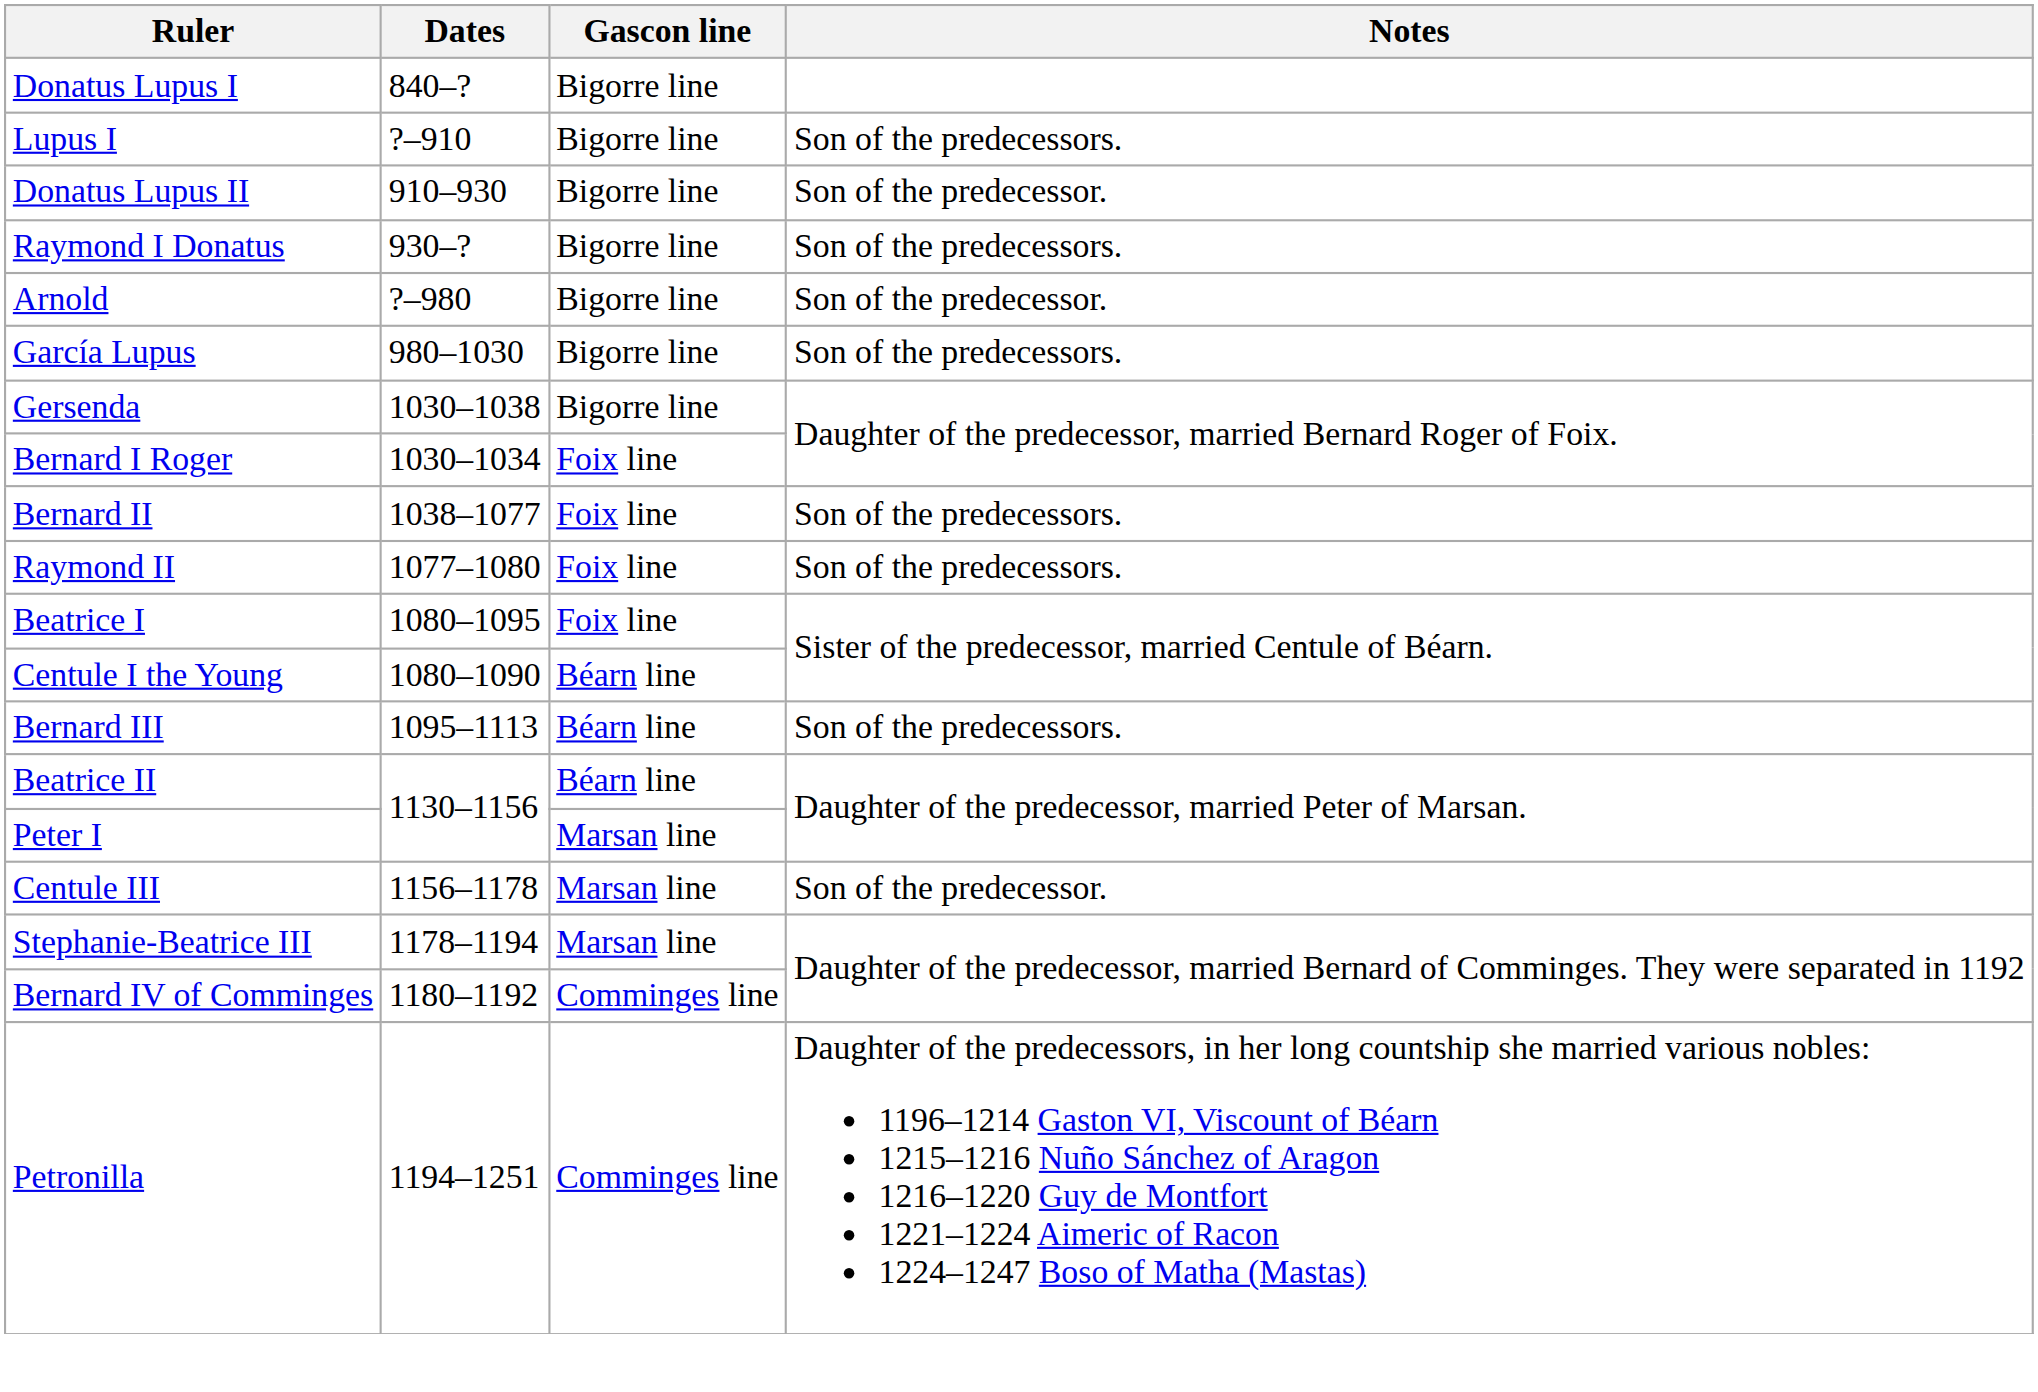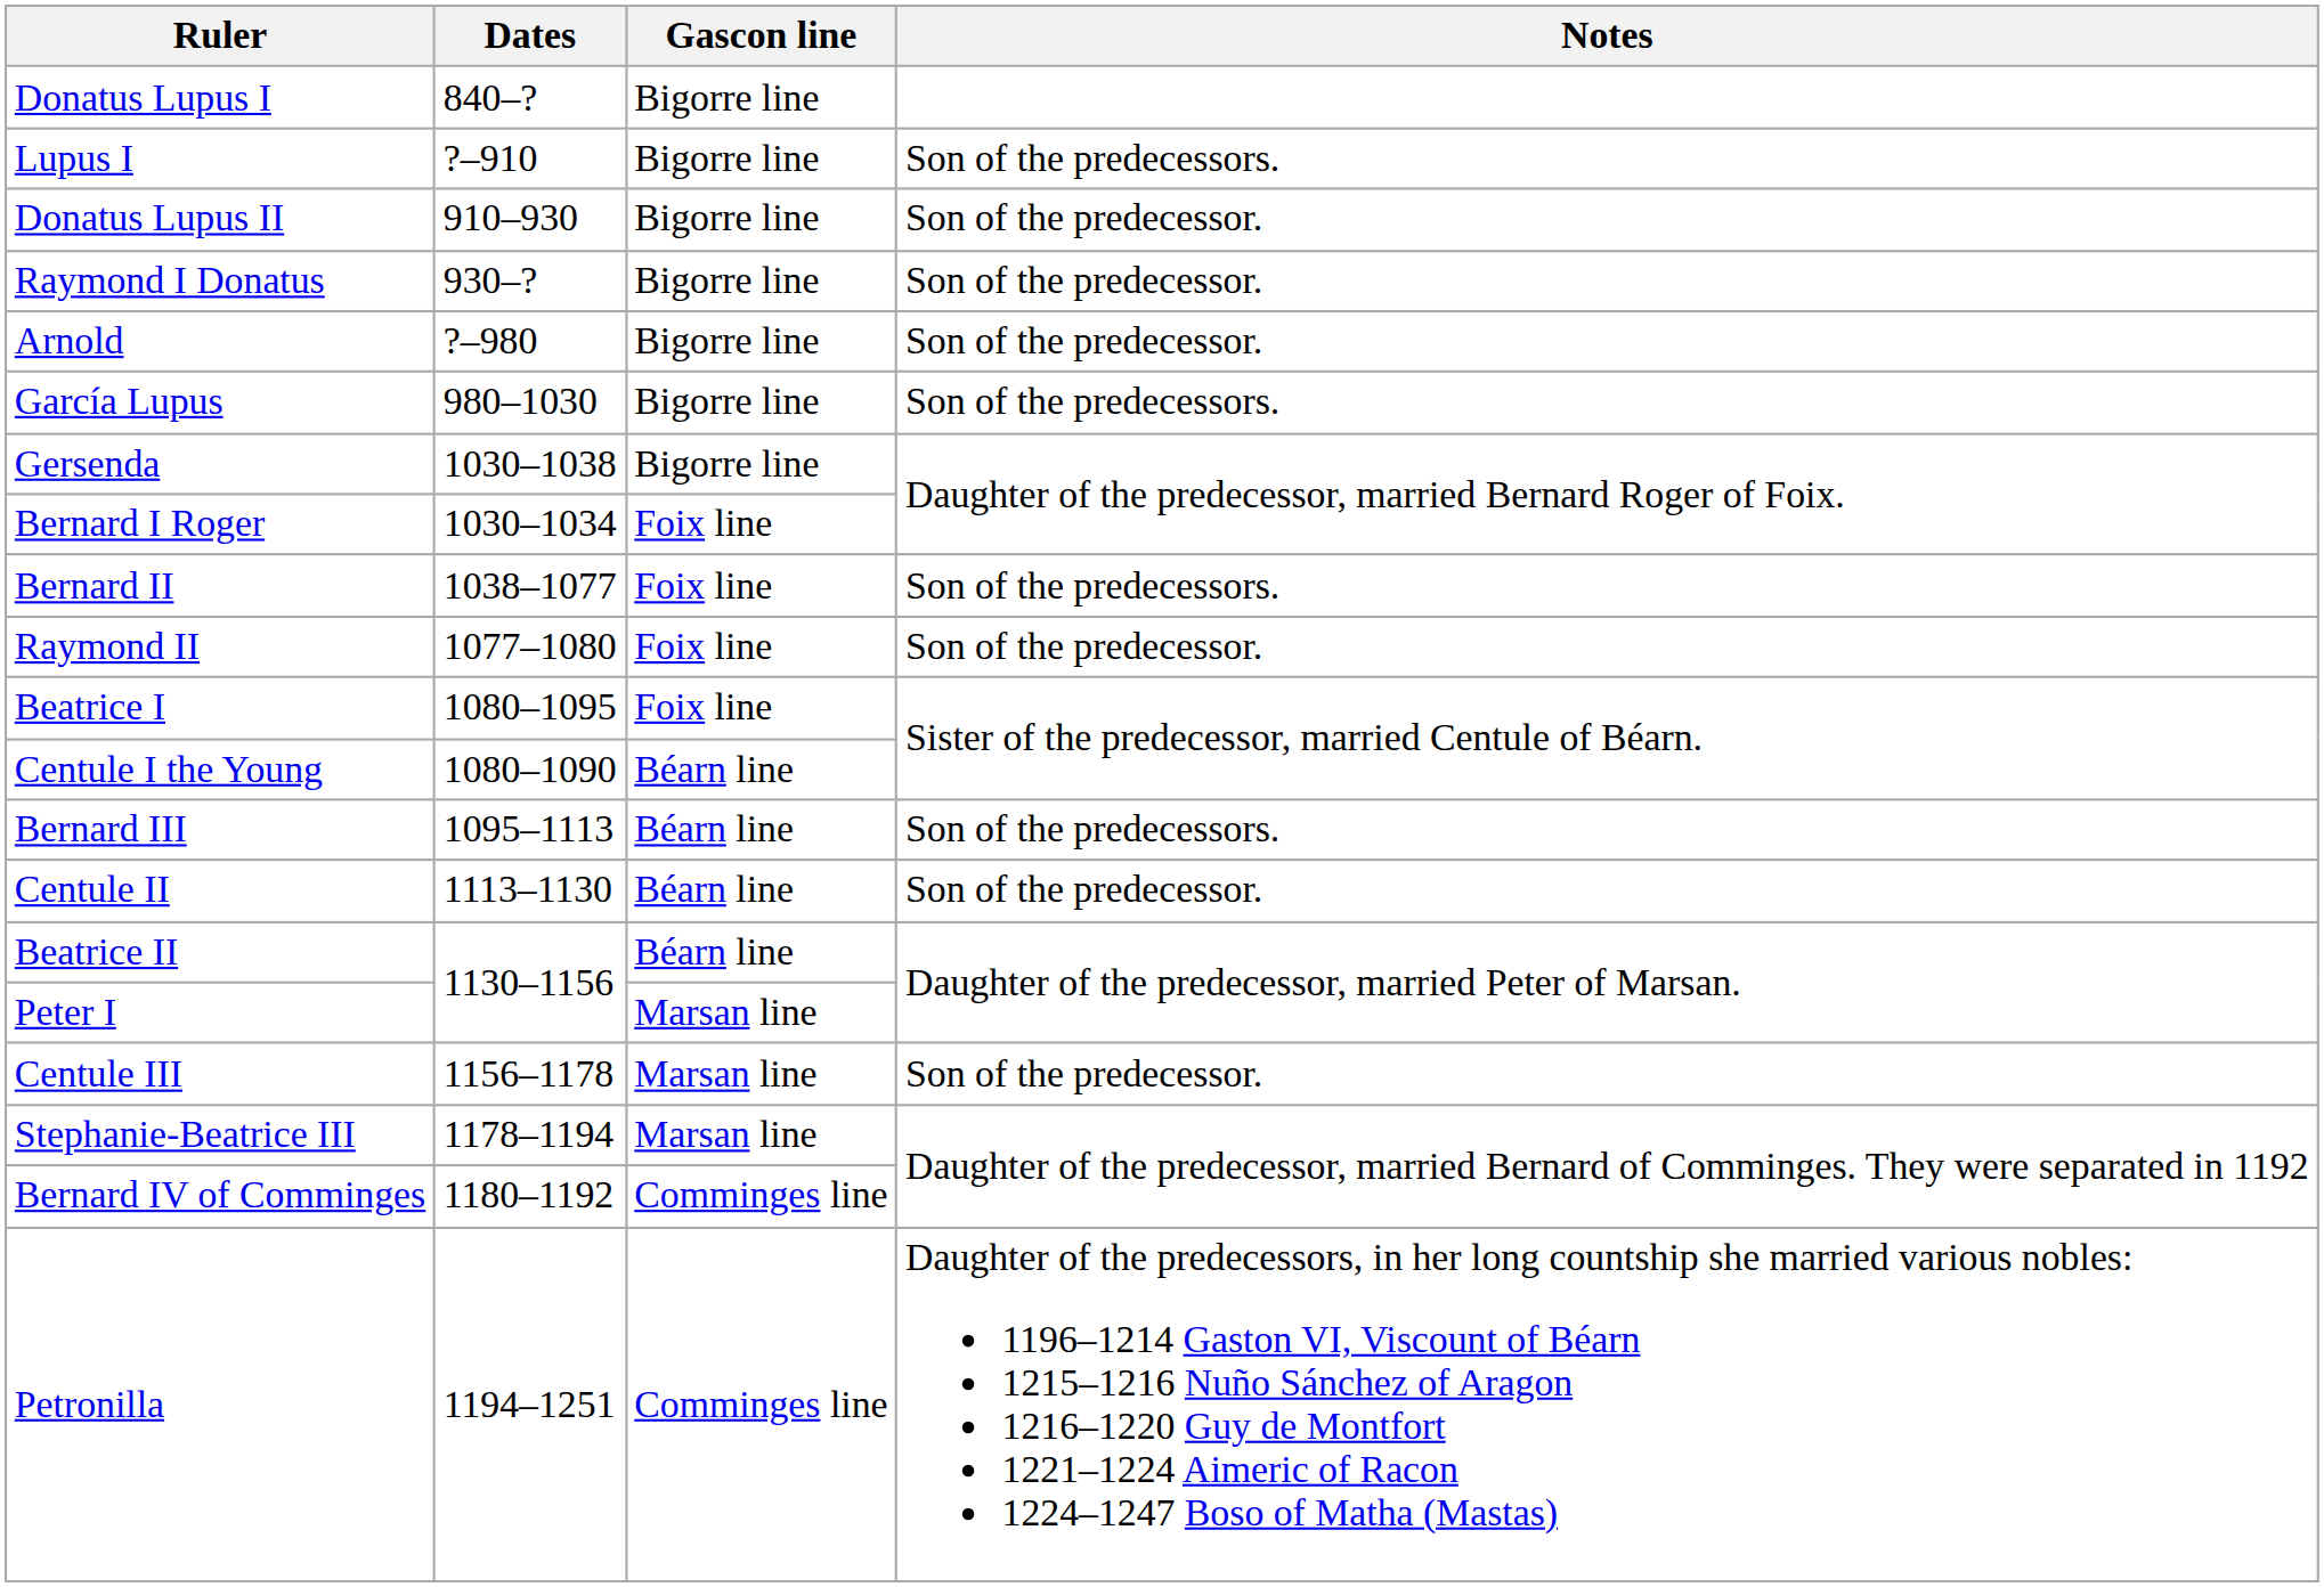Raymond I Donatus | Notes: Son of the predecessors. -> Son of the predecessor.
Raymond II | Notes: Son of the predecessors. -> Son of the predecessor.
+ row: Centule II | 1113–1130 | Béarn line | Son of the predecessor.
